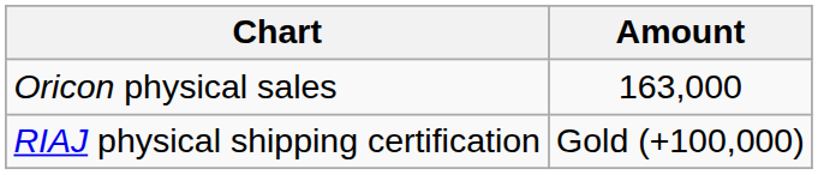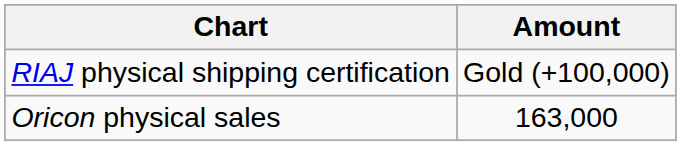rows swapped: Oricon physical sales <-> RIAJ physical shipping certification
